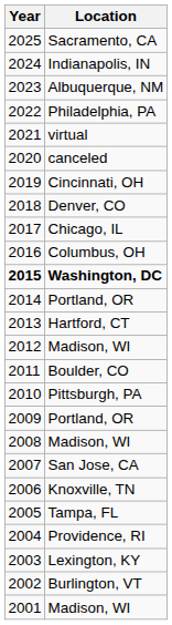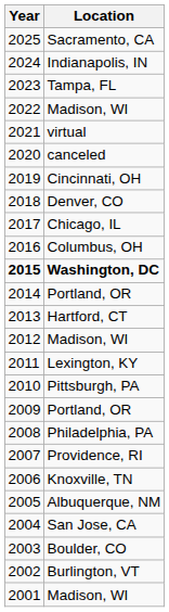2023 | Location: Albuquerque, NM -> Tampa, FL
2022 | Location: Philadelphia, PA -> Madison, WI
2011 | Location: Boulder, CO -> Lexington, KY
2008 | Location: Madison, WI -> Philadelphia, PA
2007 | Location: San Jose, CA -> Providence, RI
2005 | Location: Tampa, FL -> Albuquerque, NM
2004 | Location: Providence, RI -> San Jose, CA
2003 | Location: Lexington, KY -> Boulder, CO
